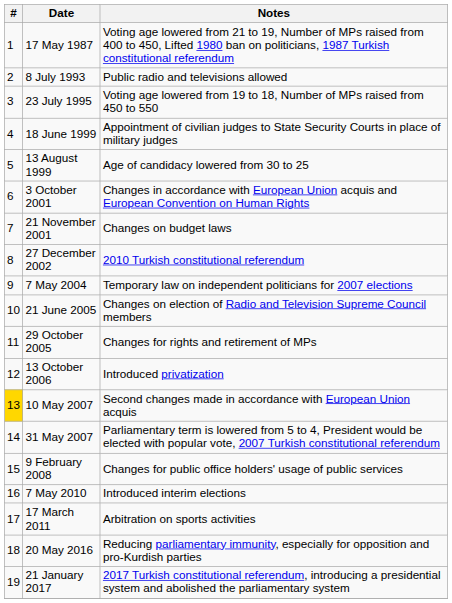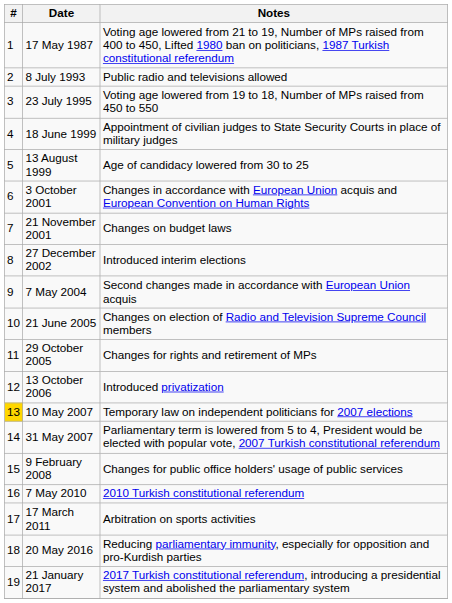27 December 2002 | Notes: 2010 Turkish constitutional referendum -> Introduced interim elections
7 May 2004 | Notes: Temporary law on independent politicians for 2007 elections -> Second changes made in accordance with European Union acquis
10 May 2007 | Notes: Second changes made in accordance with European Union acquis -> Temporary law on independent politicians for 2007 elections
7 May 2010 | Notes: Introduced interim elections -> 2010 Turkish constitutional referendum
